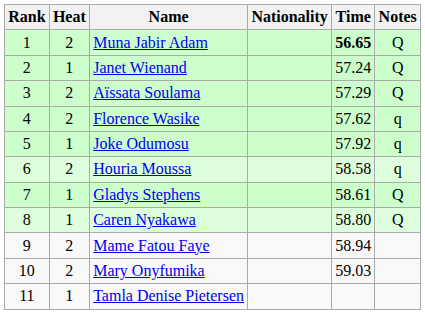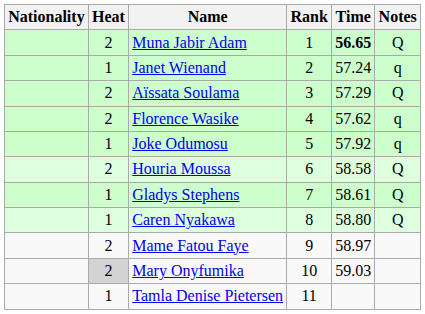columns swapped: Rank <-> Nationality
Janet Wienand | Notes: Q -> q
Houria Moussa | Notes: q -> Q
Mame Fatou Faye | Time: 58.94 -> 58.97
Mary Onyfumika | Heat: no background -> lightgrey background
